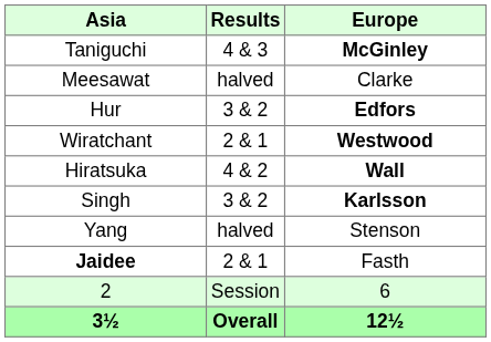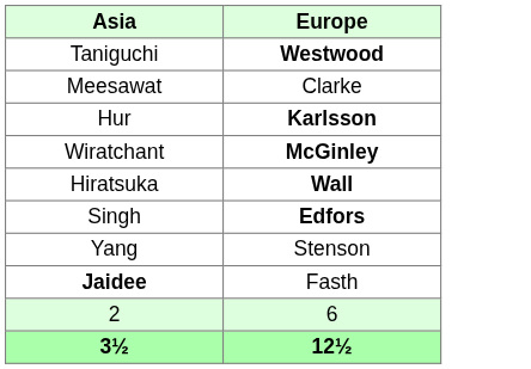- column: Results | 4 & 3 | halved | 3 & 2 | 2 & 1 | 4 & 2 | 3 & 2 | halved | 2 & 1 | Session | Overall
Taniguchi | Europe: McGinley -> Westwood
Hur | Europe: Edfors -> Karlsson
Wiratchant | Europe: Westwood -> McGinley
Singh | Europe: Karlsson -> Edfors
